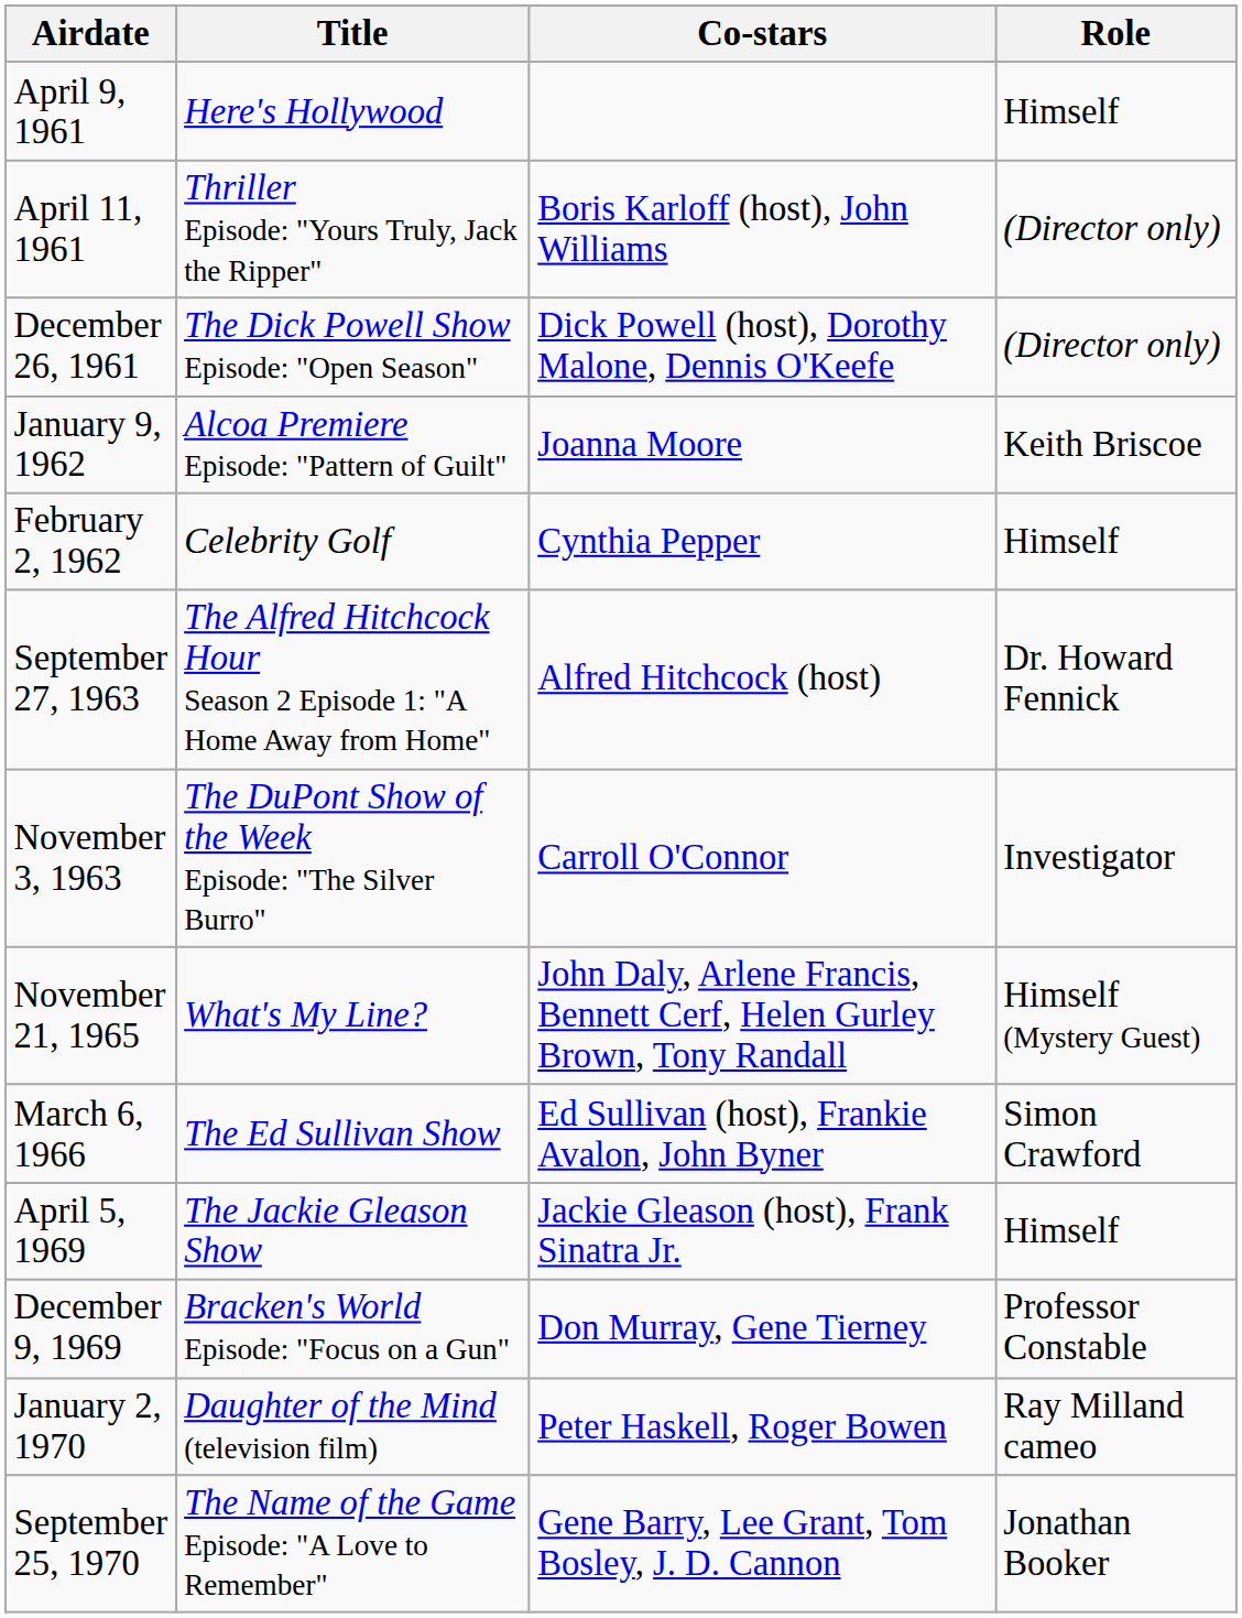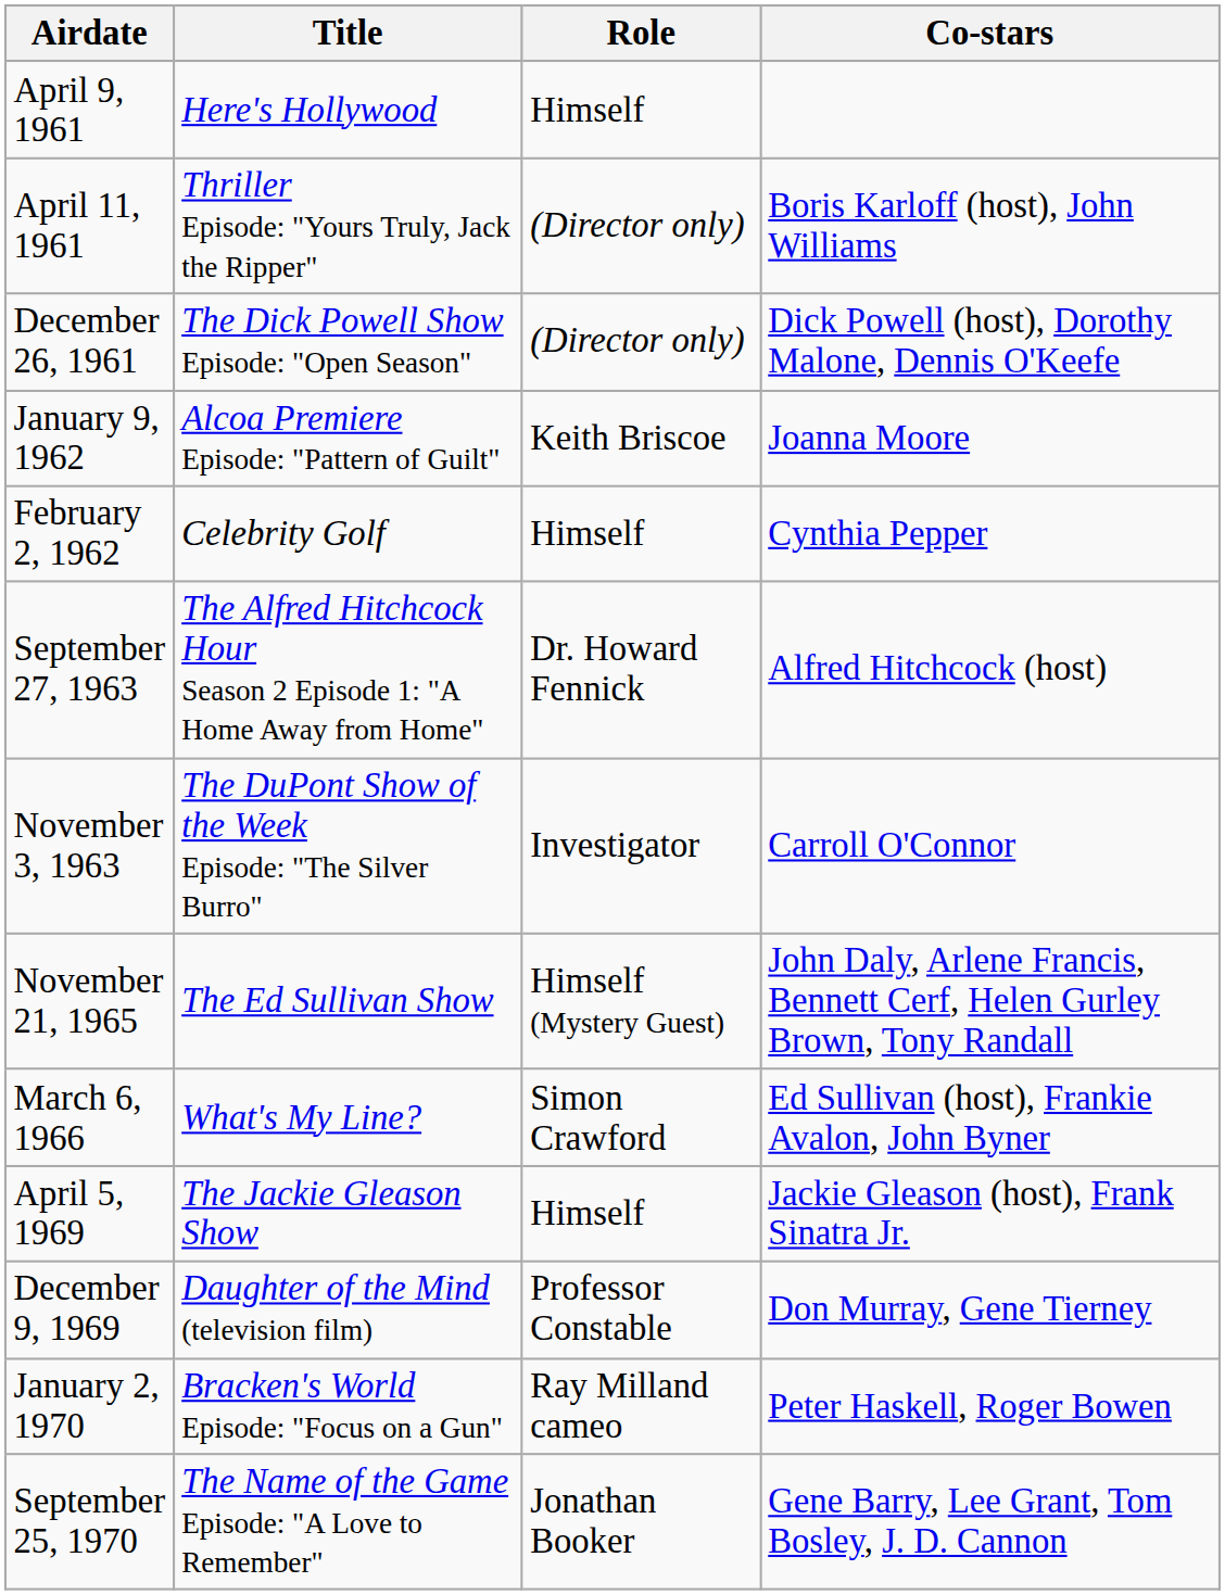columns swapped: Role <-> Co-stars
November 21, 1965 | Title: What's My Line? -> The Ed Sullivan Show
March 6, 1966 | Title: The Ed Sullivan Show -> What's My Line?
December 9, 1969 | Title: Bracken's World Episode: "Focus on a Gun" -> Daughter of the Mind (television film)
January 2, 1970 | Title: Daughter of the Mind (television film) -> Bracken's World Episode: "Focus on a Gun"
